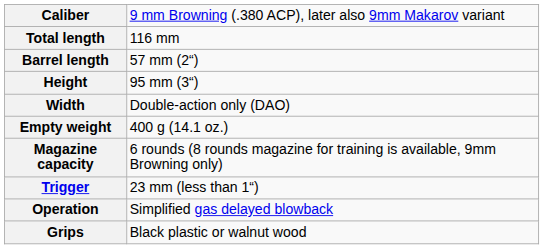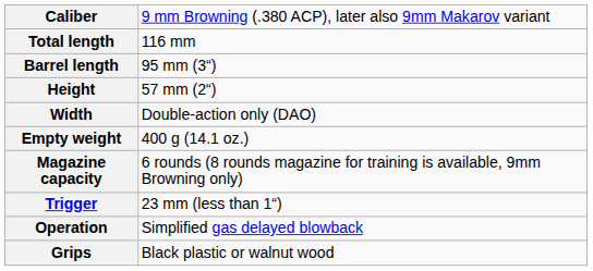Barrel length | column 2: 57 mm (2“) -> 95 mm (3“)
Height | column 2: 95 mm (3“) -> 57 mm (2“)
